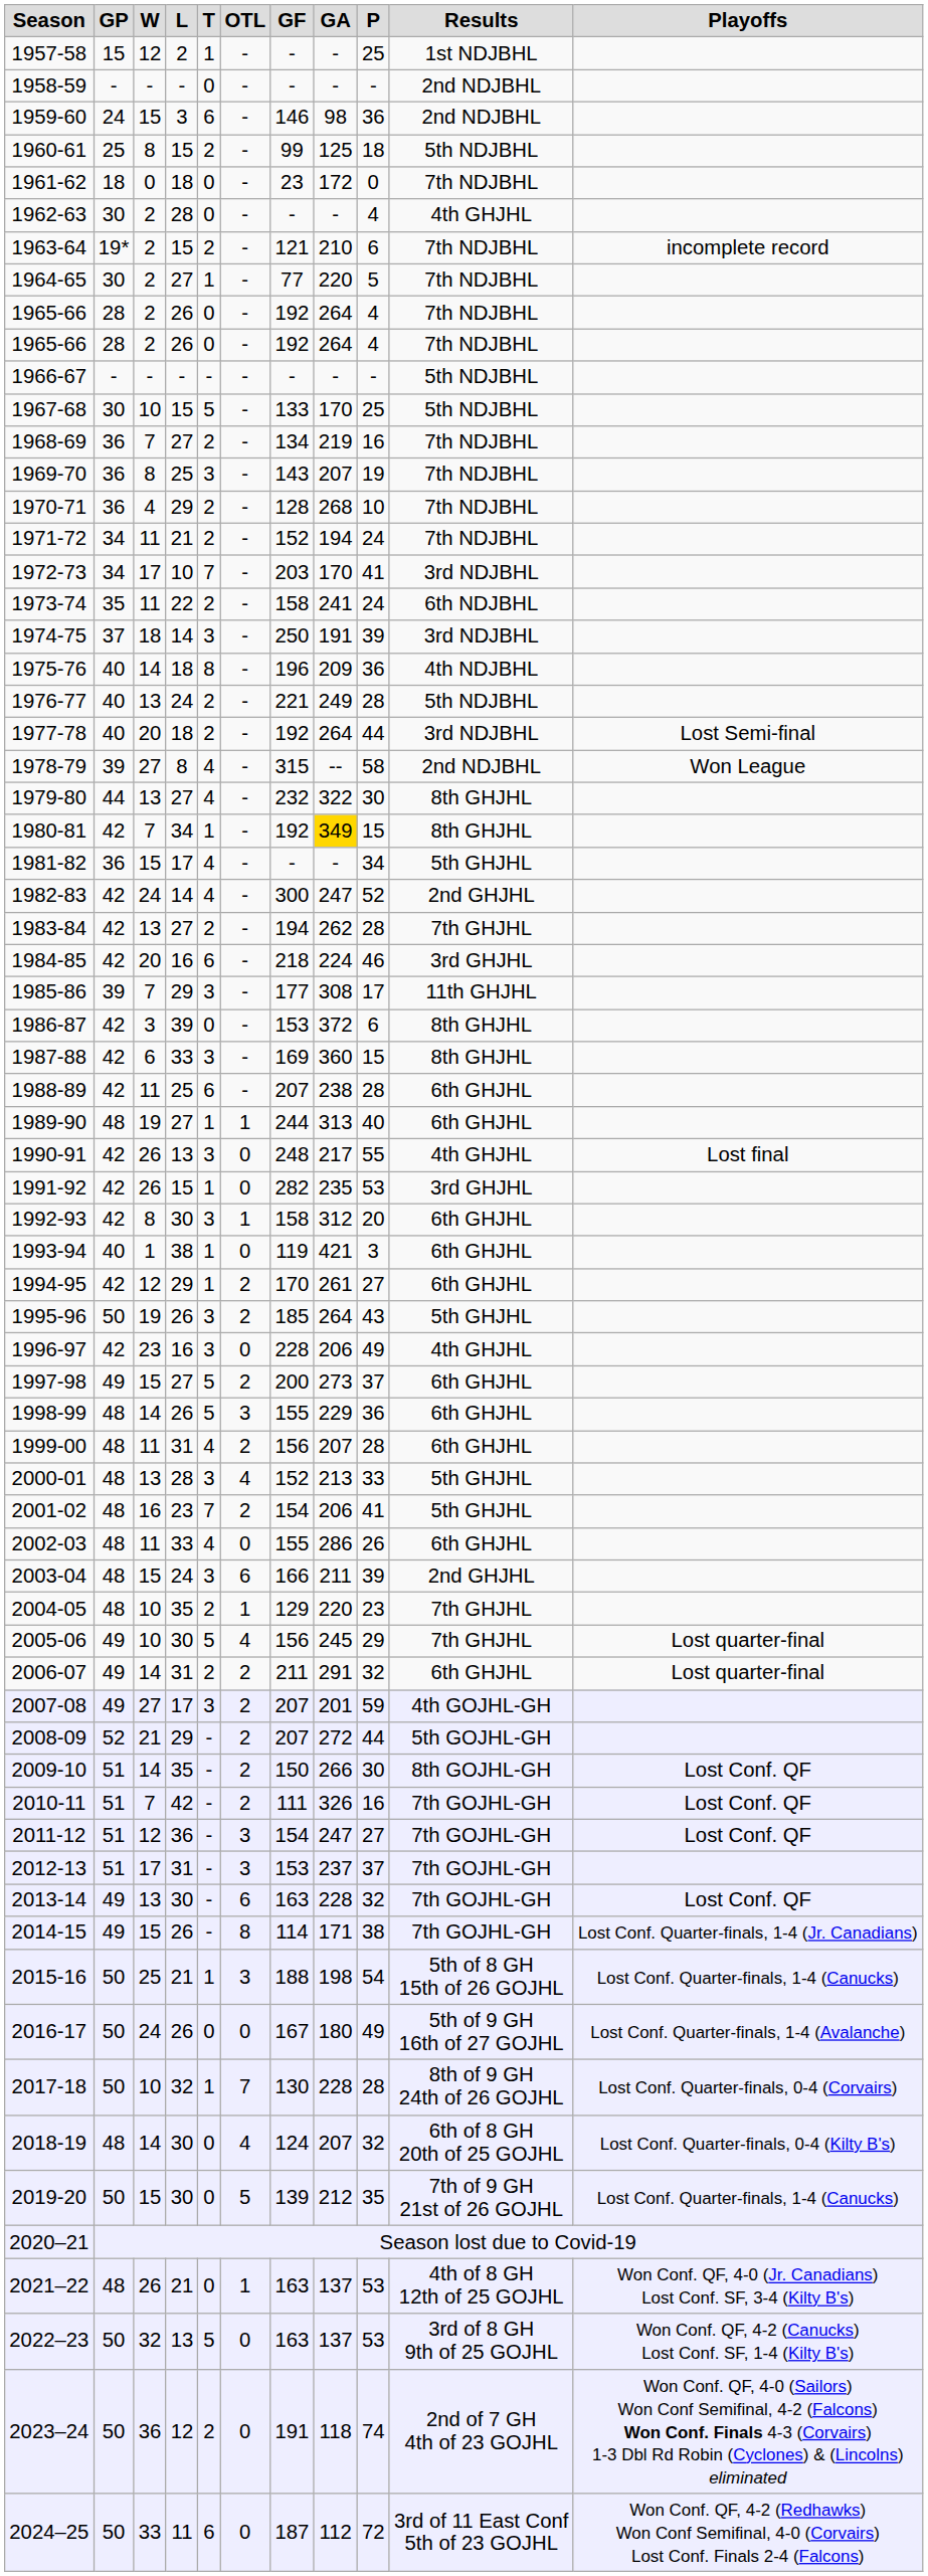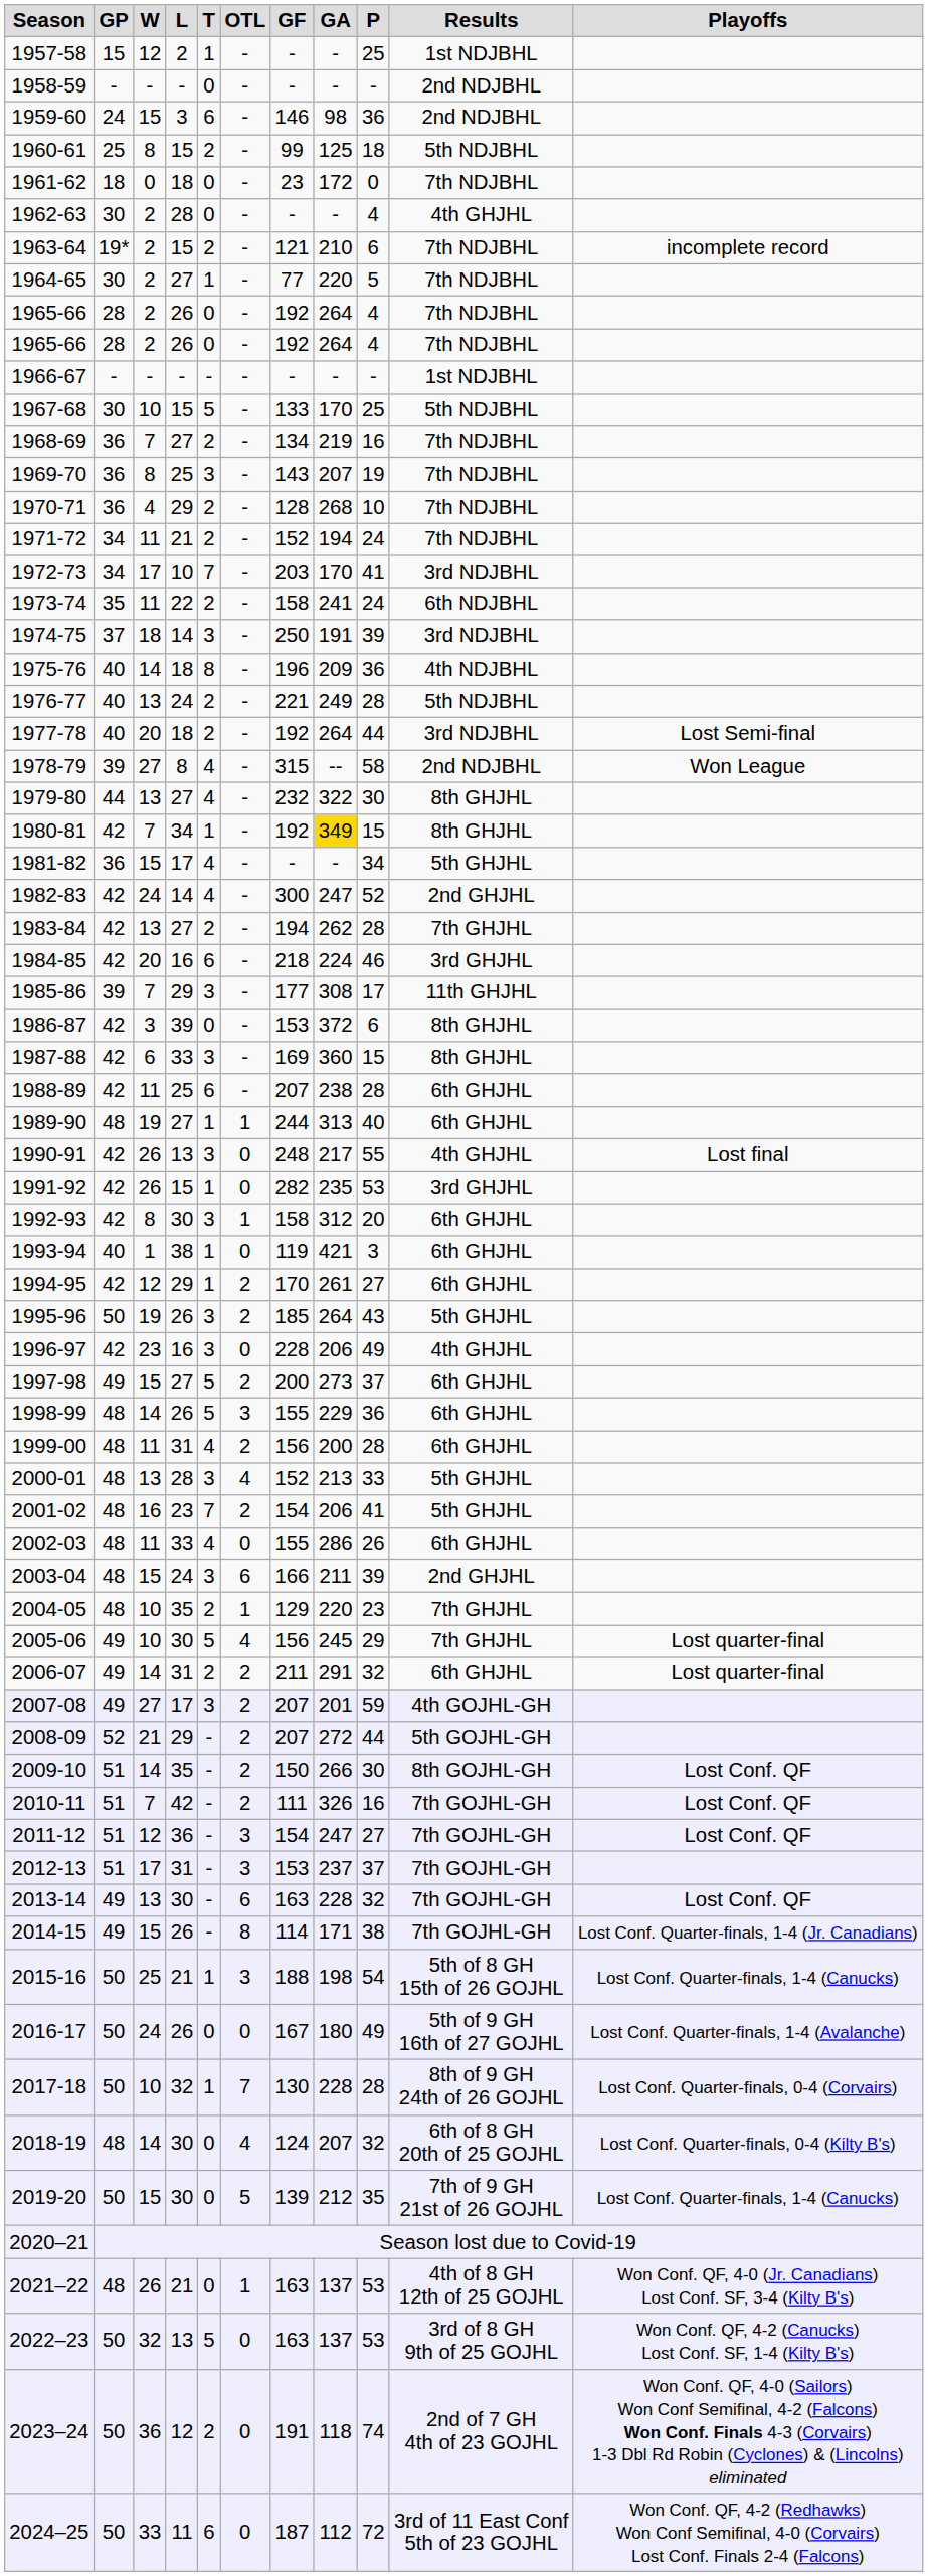1966-67 | Results: 5th NDJBHL -> 1st NDJBHL
1999-00 | GA: 207 -> 200
